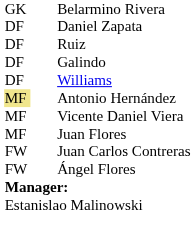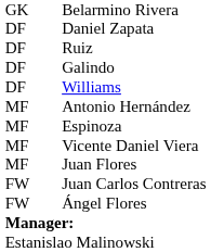Antonio Hernández | column 1: khaki background -> no background
+ row: MF | Espinoza
